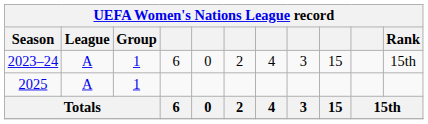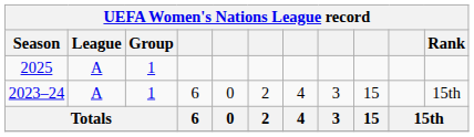rows swapped: 2023–24 <-> 2025
